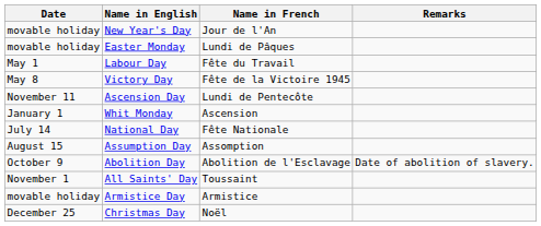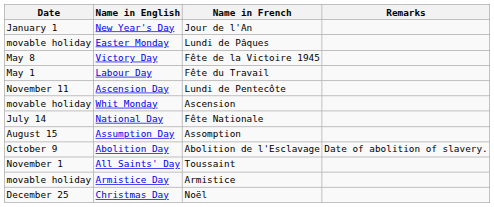New Year's Day | Date: movable holiday -> January 1
rows swapped: Labour Day <-> Victory Day
Whit Monday | Date: January 1 -> movable holiday
